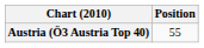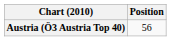Austria (Ö3 Austria Top 40) | Position: 55 -> 56
